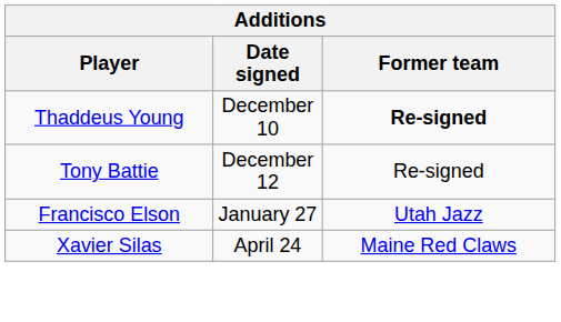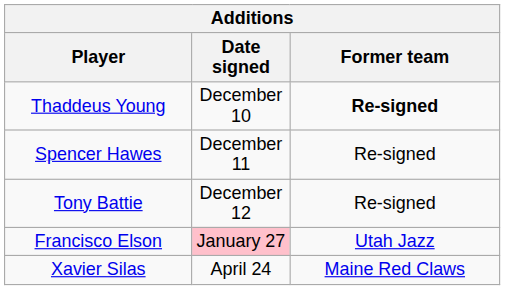+ row: Spencer Hawes | December 11 | Re-signed
Francisco Elson | Date signed: no background -> pink background
